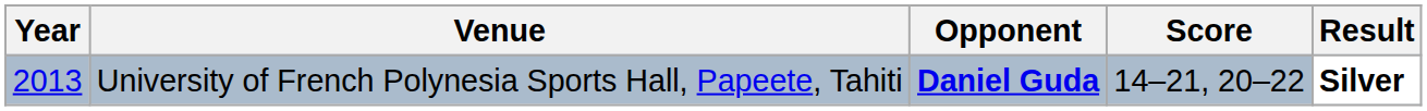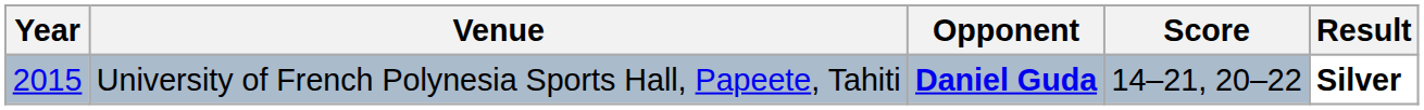University of French Polynesia Sports Hall, Papeete, Tahiti | Year: 2013 -> 2015
